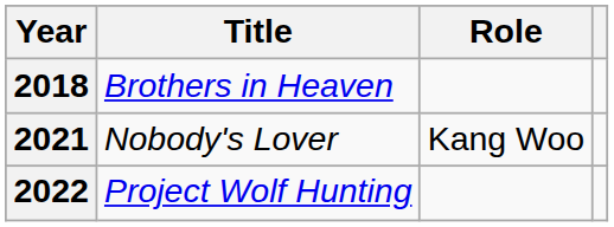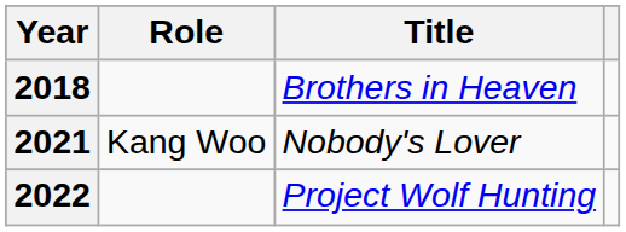columns swapped: Title <-> Role
